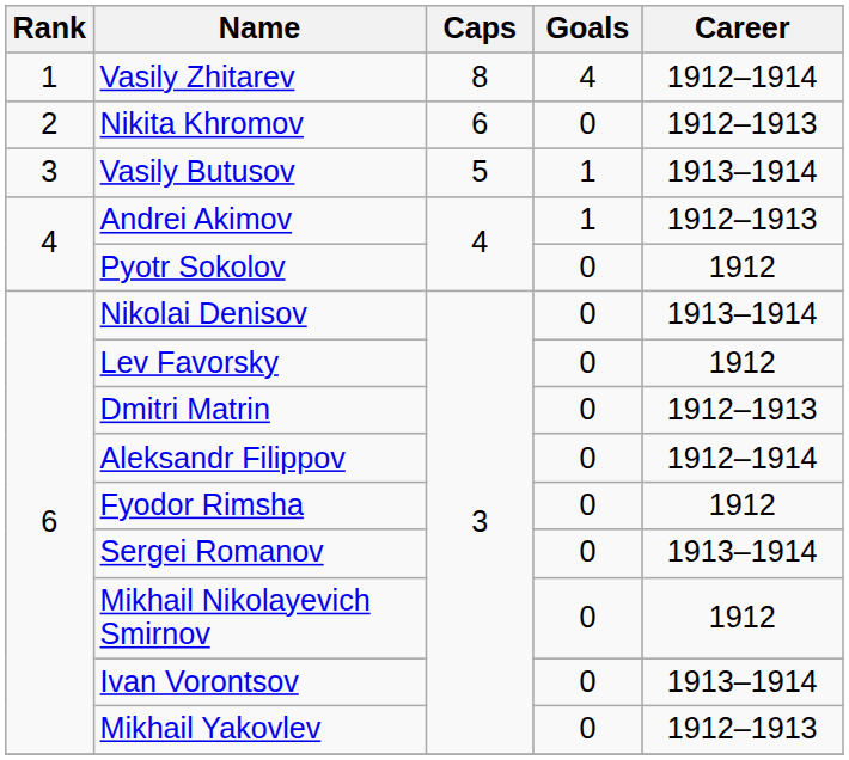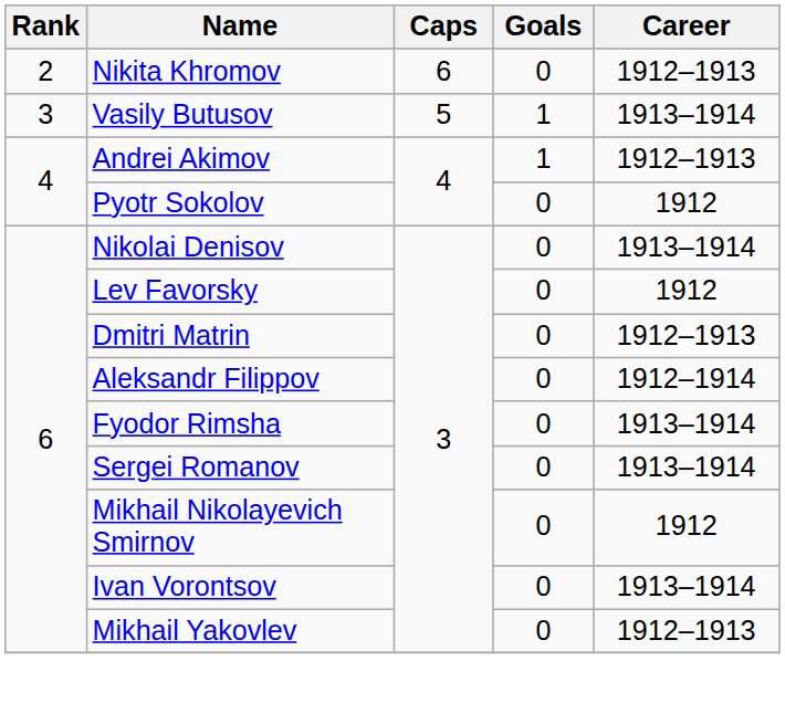- row: 1 | Vasily Zhitarev | 8 | 4 | 1912–1914
Fyodor Rimsha | Career: 1912 -> 1913–1914
